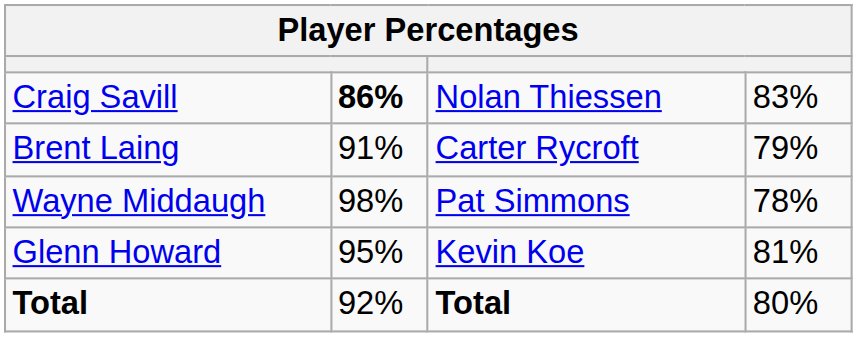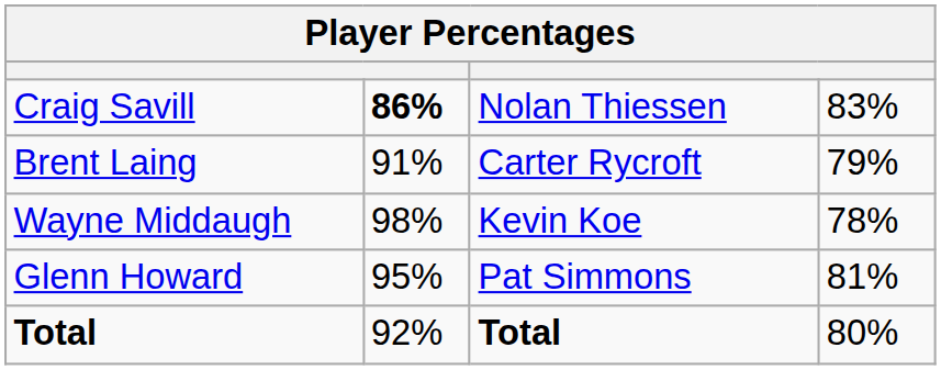Wayne Middaugh | column 3: Pat Simmons -> Kevin Koe
Glenn Howard | column 3: Kevin Koe -> Pat Simmons
